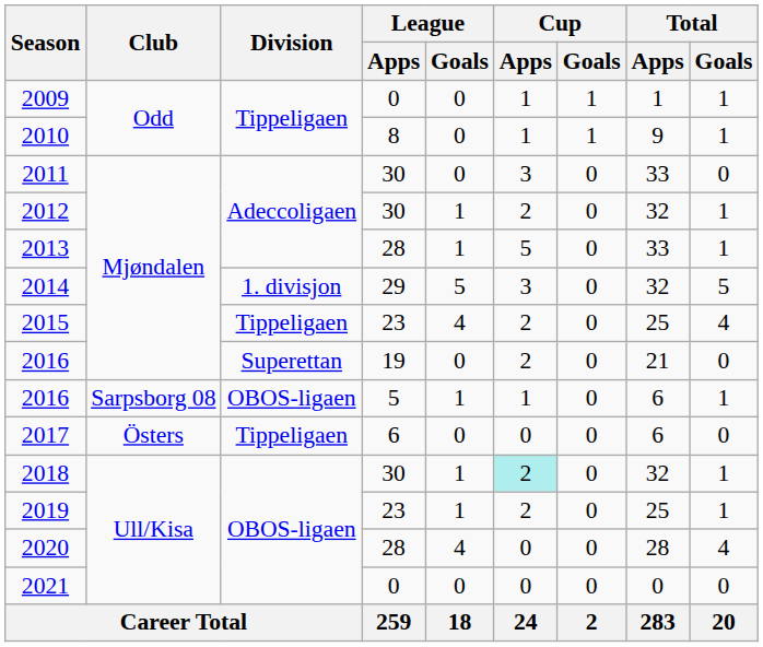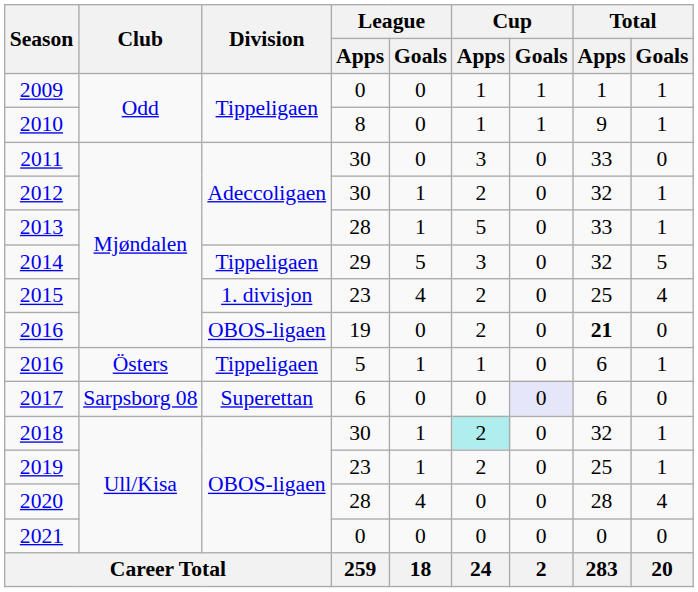2014 | Division: 1. divisjon -> Tippeligaen
2015 | Division: Tippeligaen -> 1. divisjon
2016 / 19 | Division: Superettan -> OBOS-ligaen
2016 / 19 | Total / Apps: normal -> bold
2016 / 5 | Club: Sarpsborg 08 -> Östers
2016 / 5 | Division: OBOS-ligaen -> Tippeligaen
2017 | Club: Östers -> Sarpsborg 08
2017 | Division: Tippeligaen -> Superettan
2017 | Cup / Goals: no background -> lavender background
